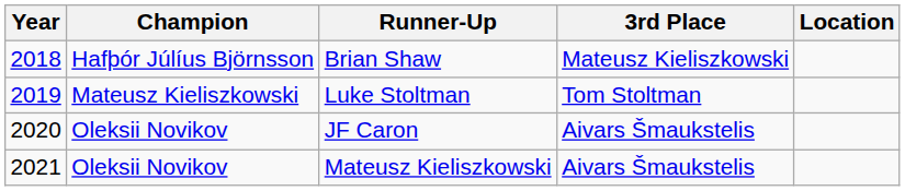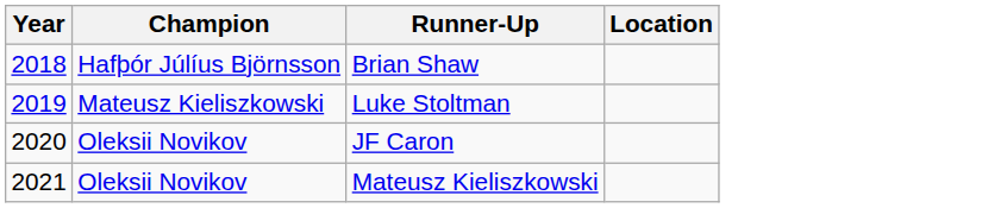- column: 3rd Place | Mateusz Kieliszkowski | Tom Stoltman | Aivars Šmaukstelis | Aivars Šmaukstelis
